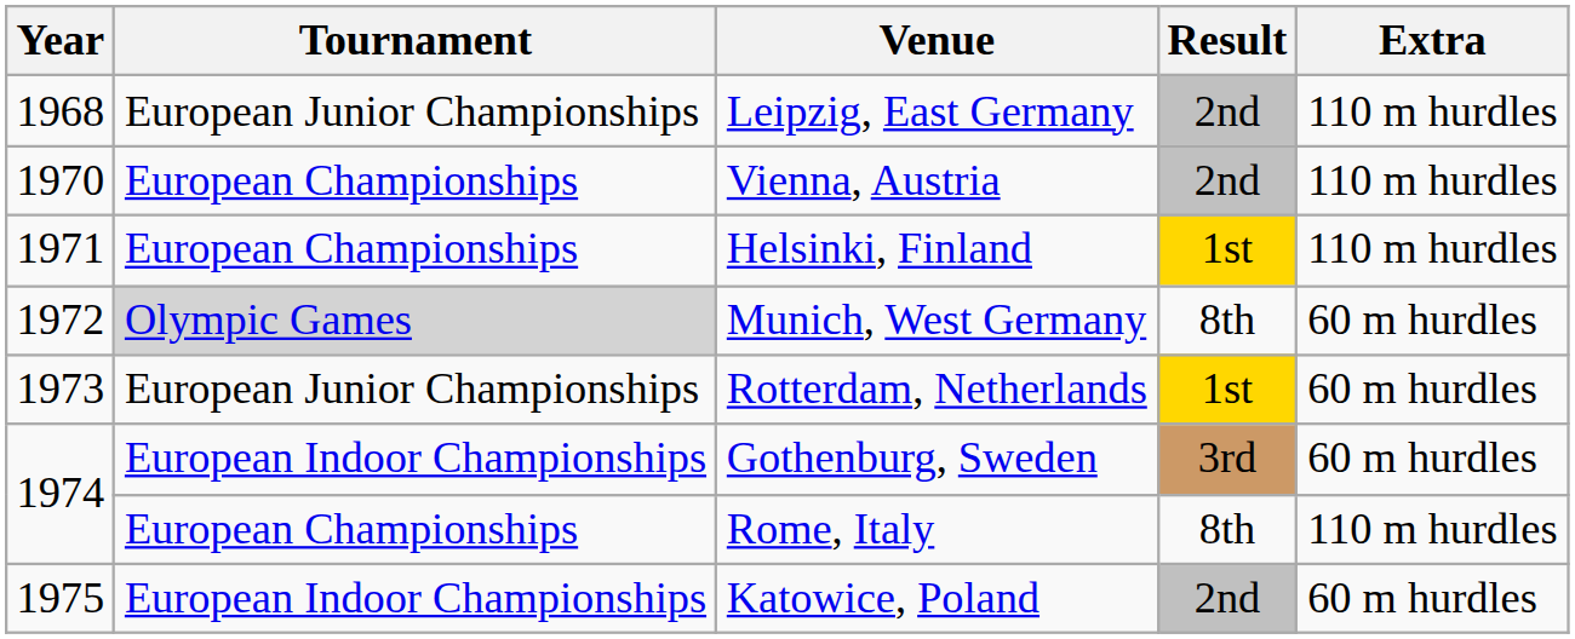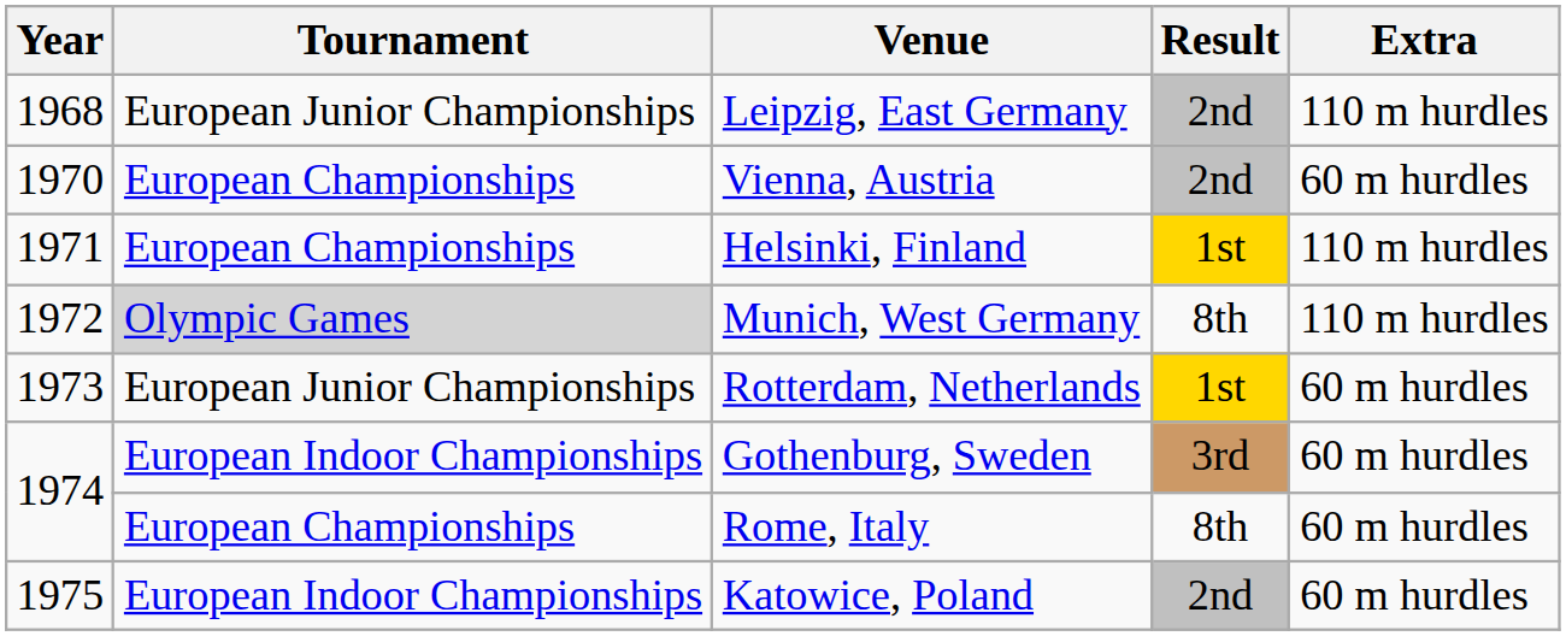Vienna, Austria | Extra: 110 m hurdles -> 60 m hurdles
Munich, West Germany | Extra: 60 m hurdles -> 110 m hurdles
Rome, Italy | Extra: 110 m hurdles -> 60 m hurdles
